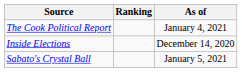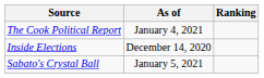columns swapped: Ranking <-> As of
